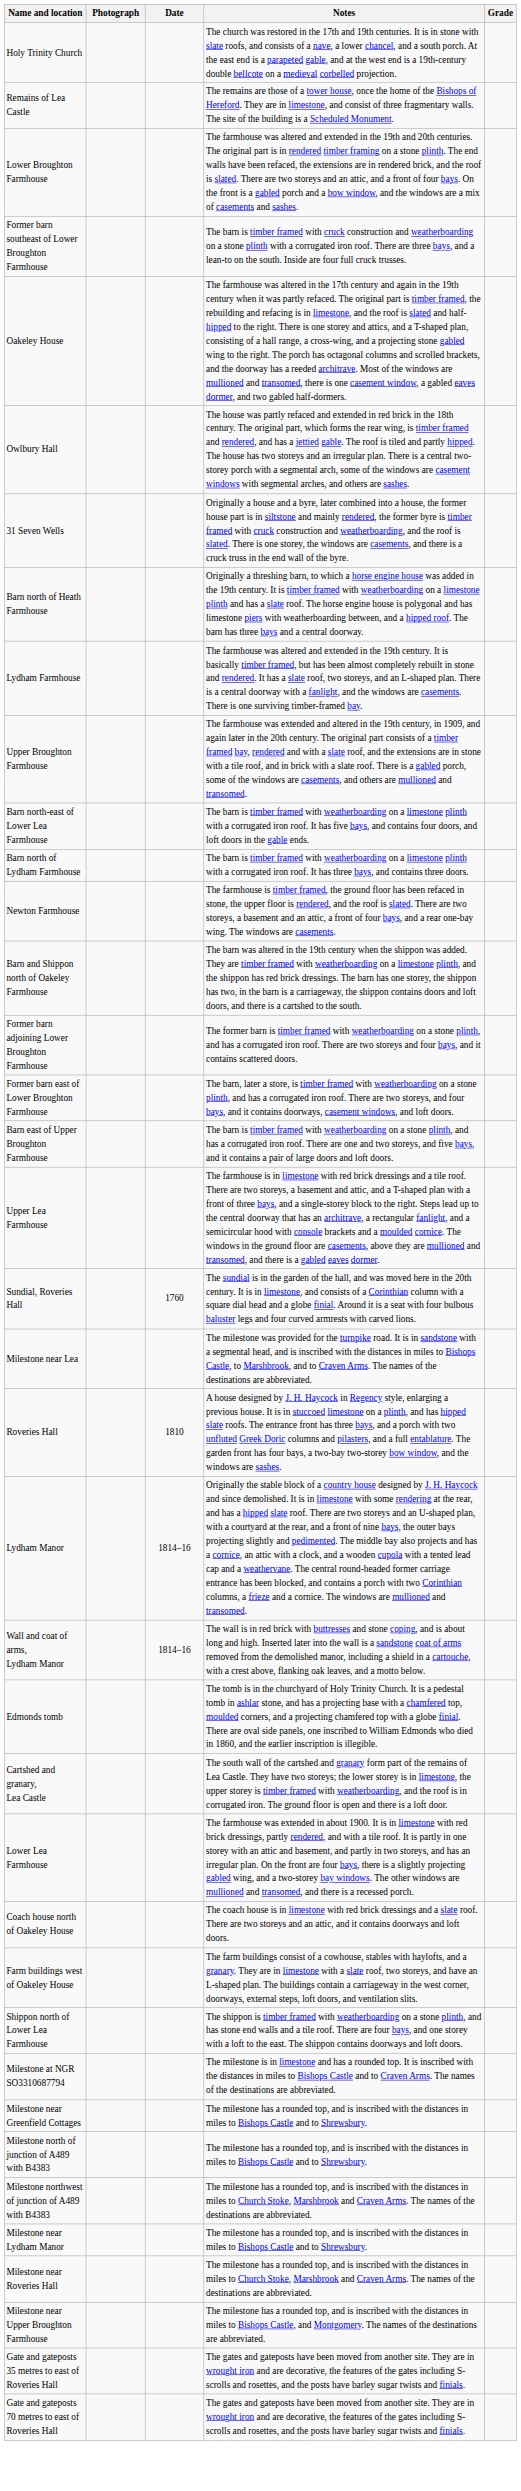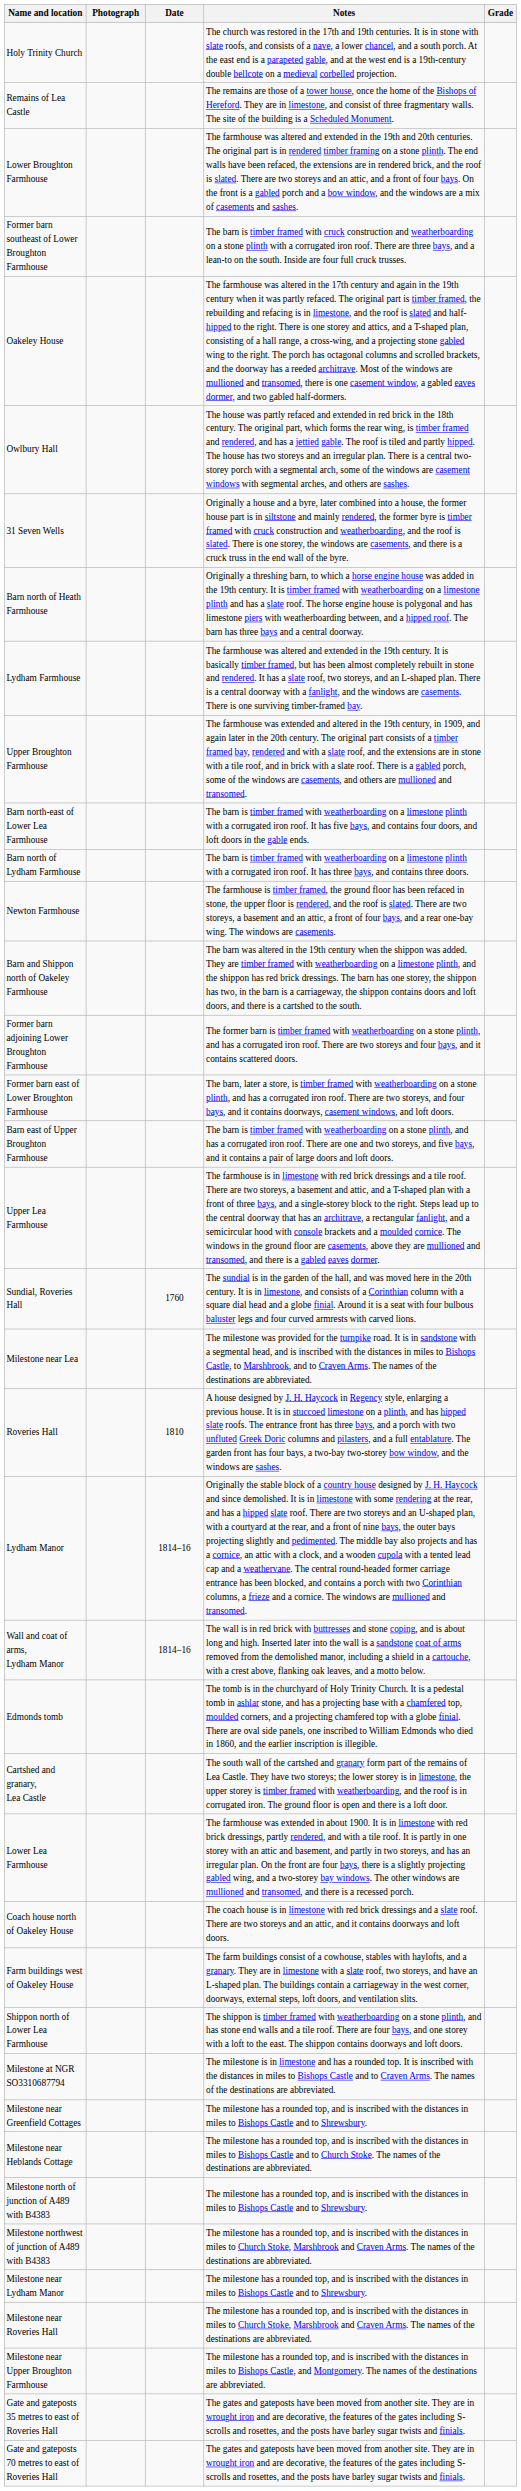+ row: Milestone near Heblands Cottage | The milestone has a rounded top, and is inscribed with the distances in miles to Bishops Castle and to Church Stoke. The names of the destinations are abbreviated.
